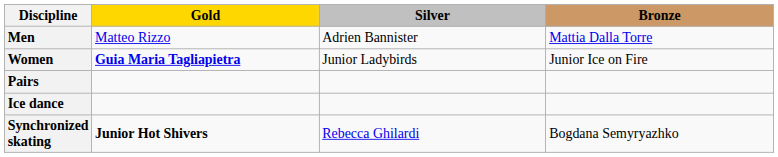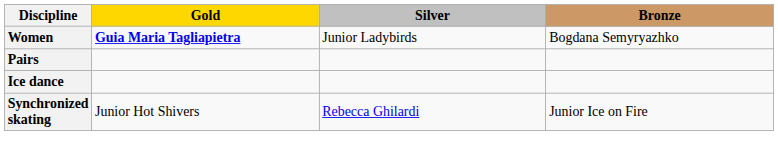- row: Men | Matteo Rizzo | Adrien Bannister | Mattia Dalla Torre
Women | Bronze: Junior Ice on Fire -> Bogdana Semyryazhko
Synchronized skating | Gold: bold -> normal
Synchronized skating | Bronze: Bogdana Semyryazhko -> Junior Ice on Fire
